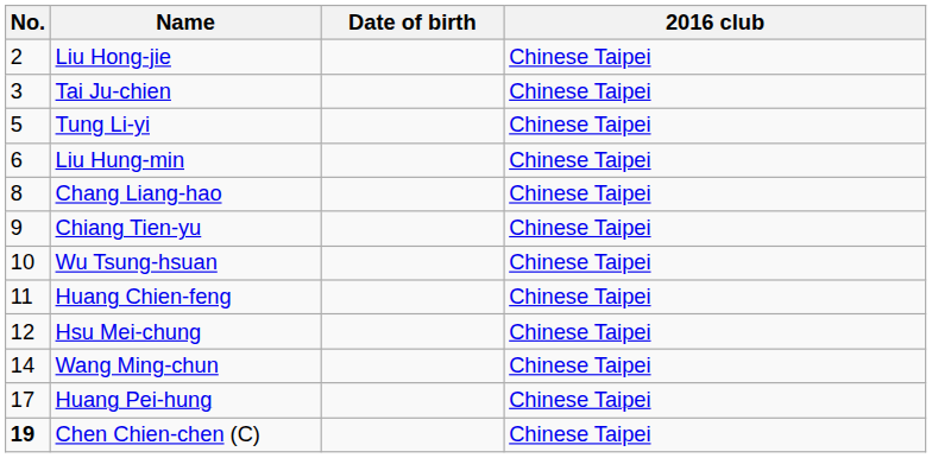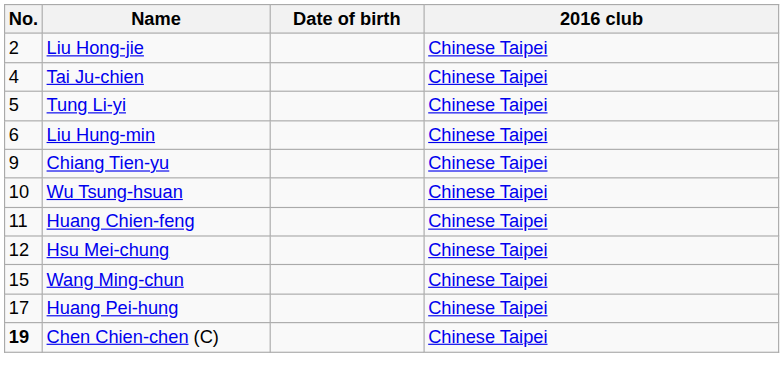Tai Ju-chien | No.: 3 -> 4
- row: 8 | Chang Liang-hao | Chinese Taipei
Wang Ming-chun | No.: 14 -> 15
